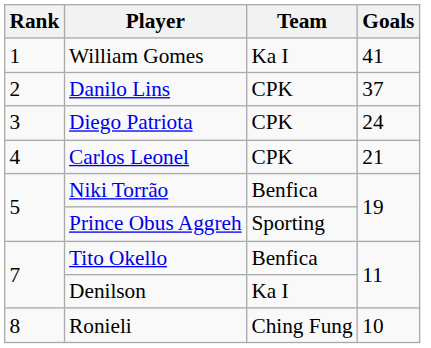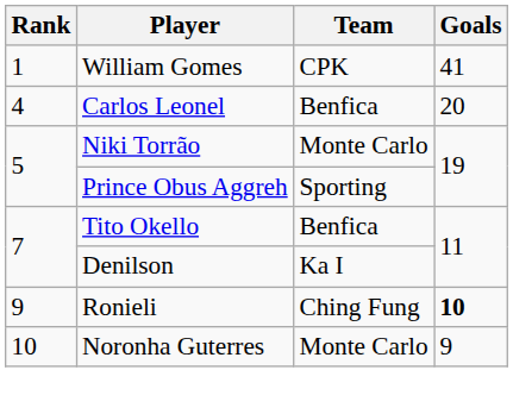William Gomes | Team: Ka I -> CPK
- row: 2 | Danilo Lins | CPK | 37
- row: 3 | Diego Patriota | CPK | 24
Carlos Leonel | Team: CPK -> Benfica
Carlos Leonel | Goals: 21 -> 20
Niki Torrão | Team: Benfica -> Monte Carlo
Ronieli | Rank: 8 -> 9
Ronieli | Goals: normal -> bold
+ row: 10 | Noronha Guterres | Monte Carlo | 9
